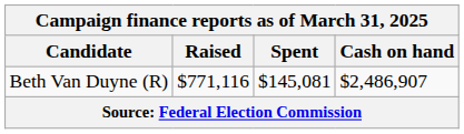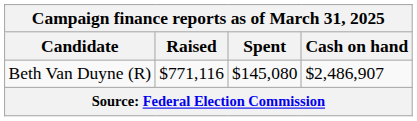Beth Van Duyne (R) | Spent: $145,081 -> $145,080
